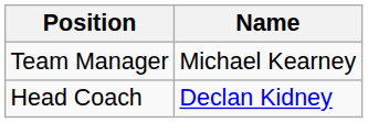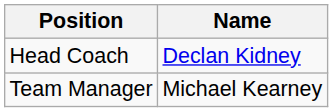rows swapped: Head Coach <-> Team Manager
